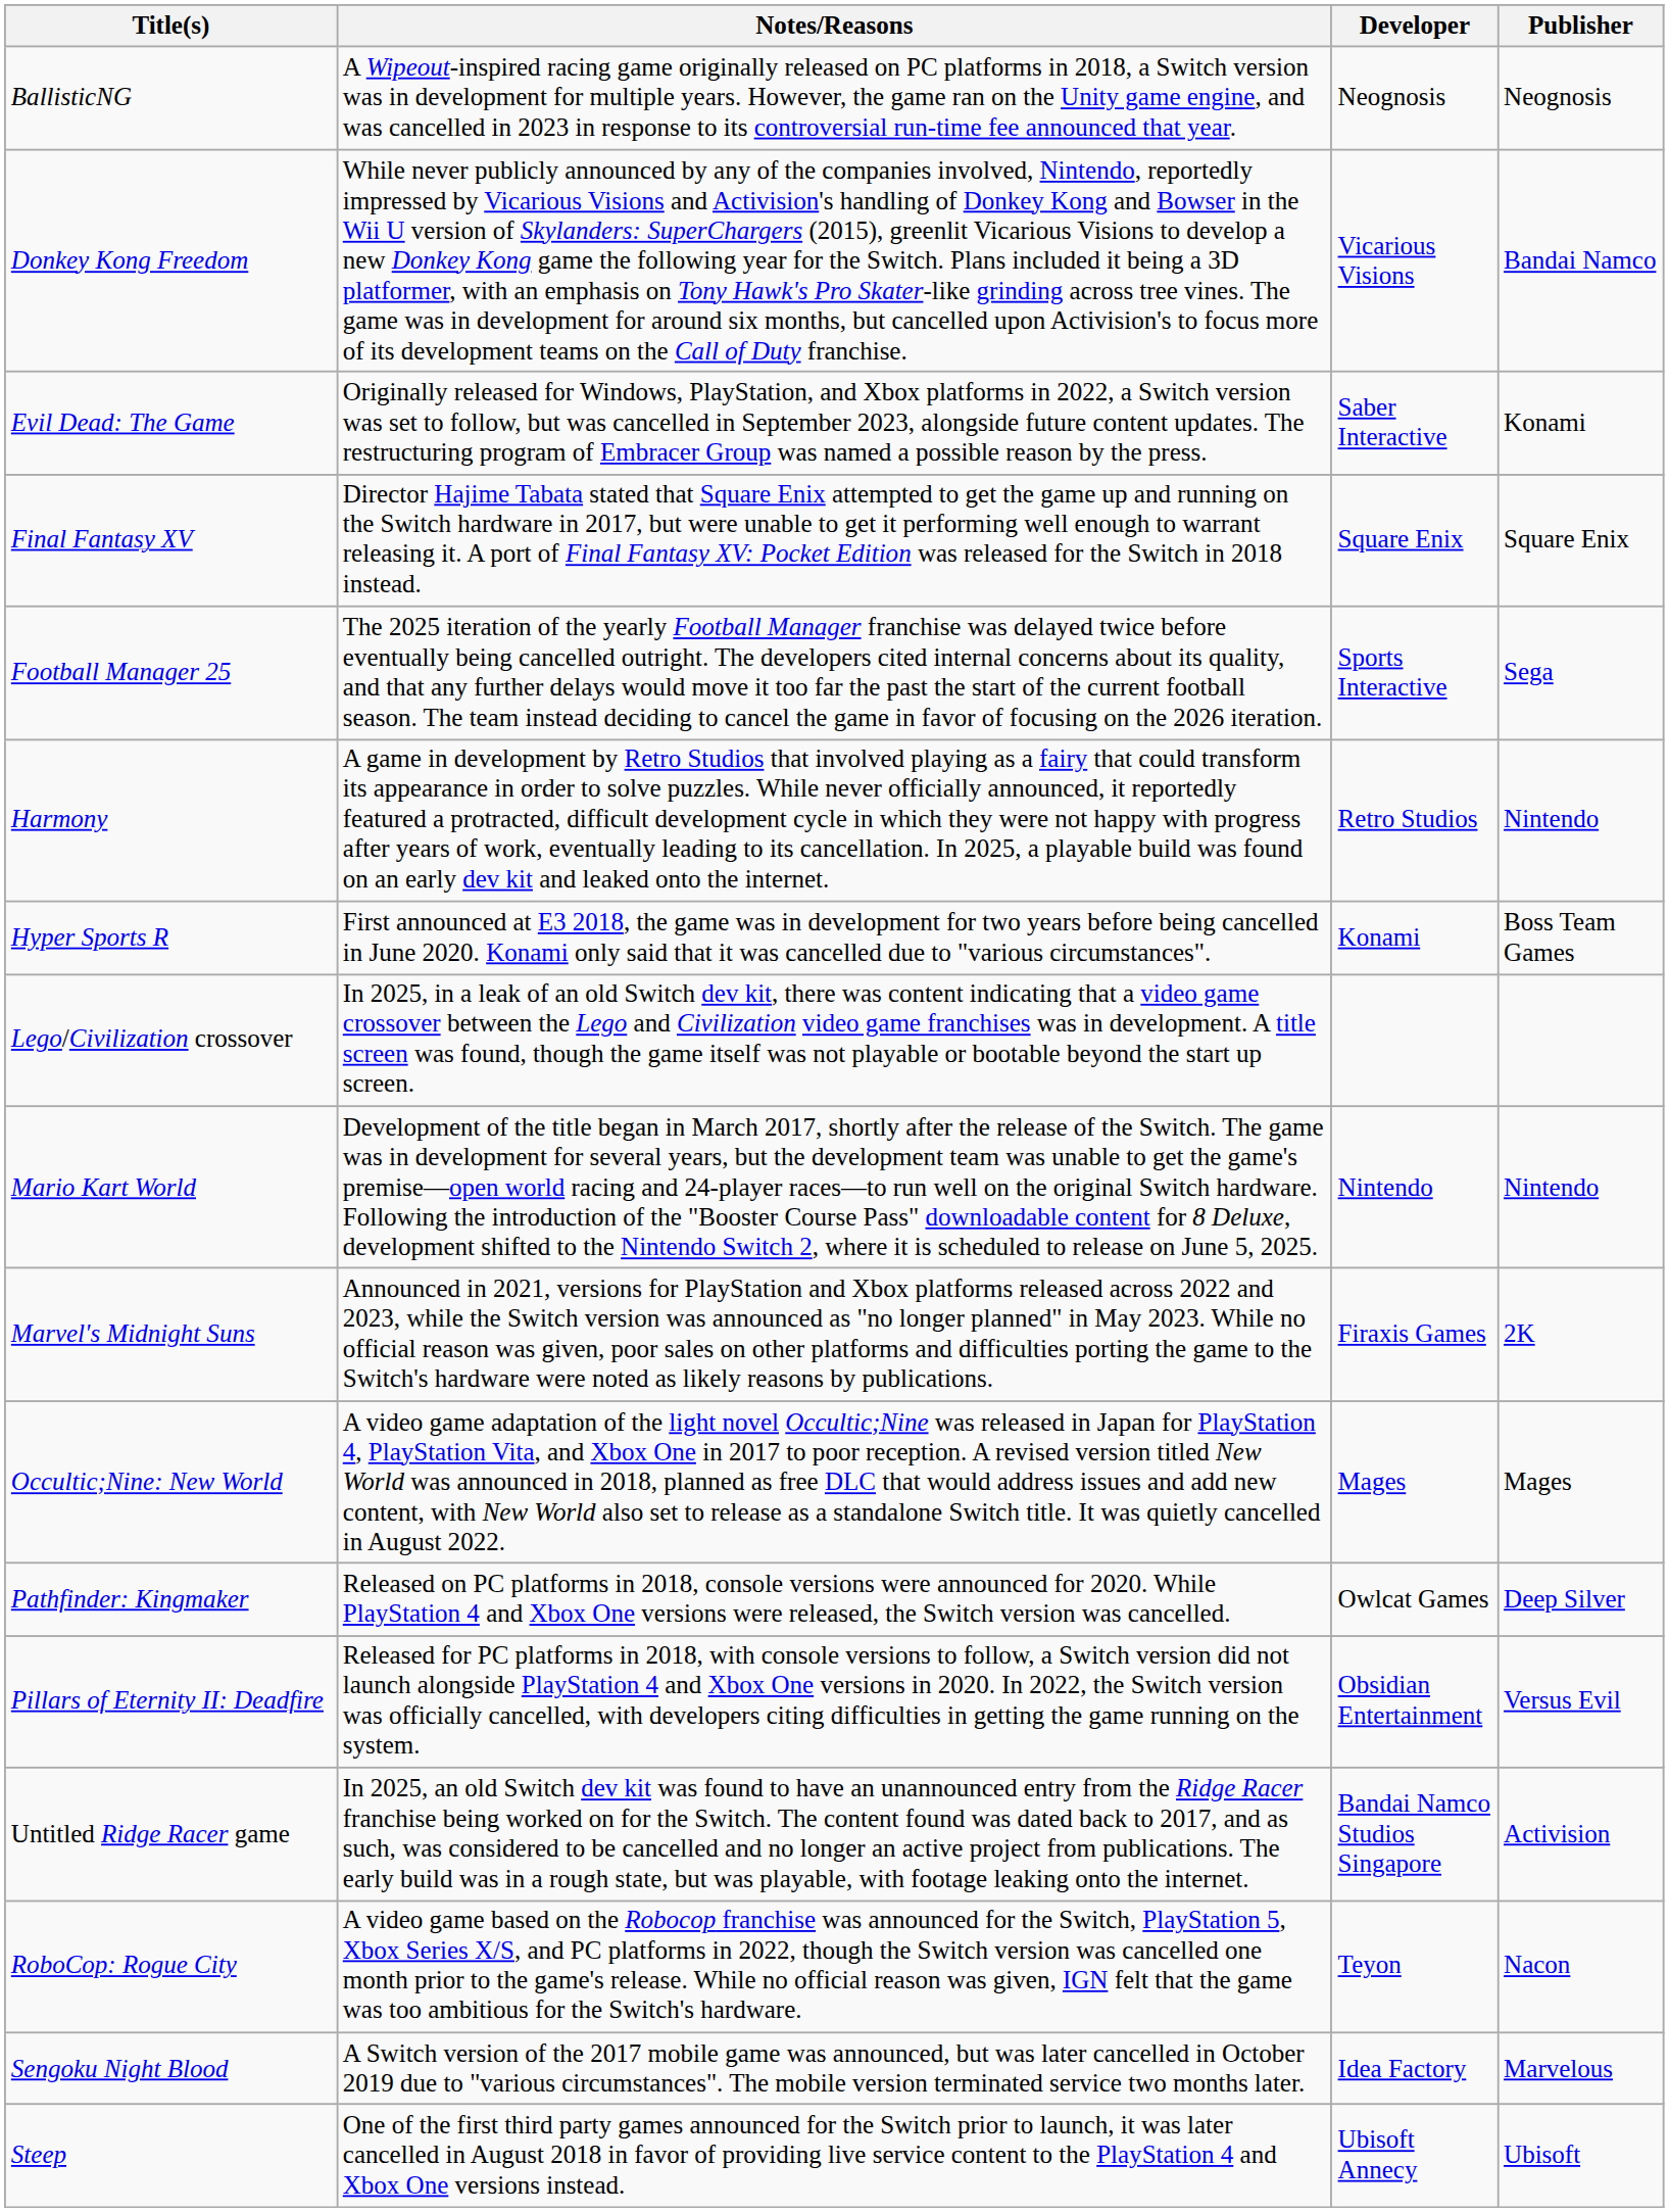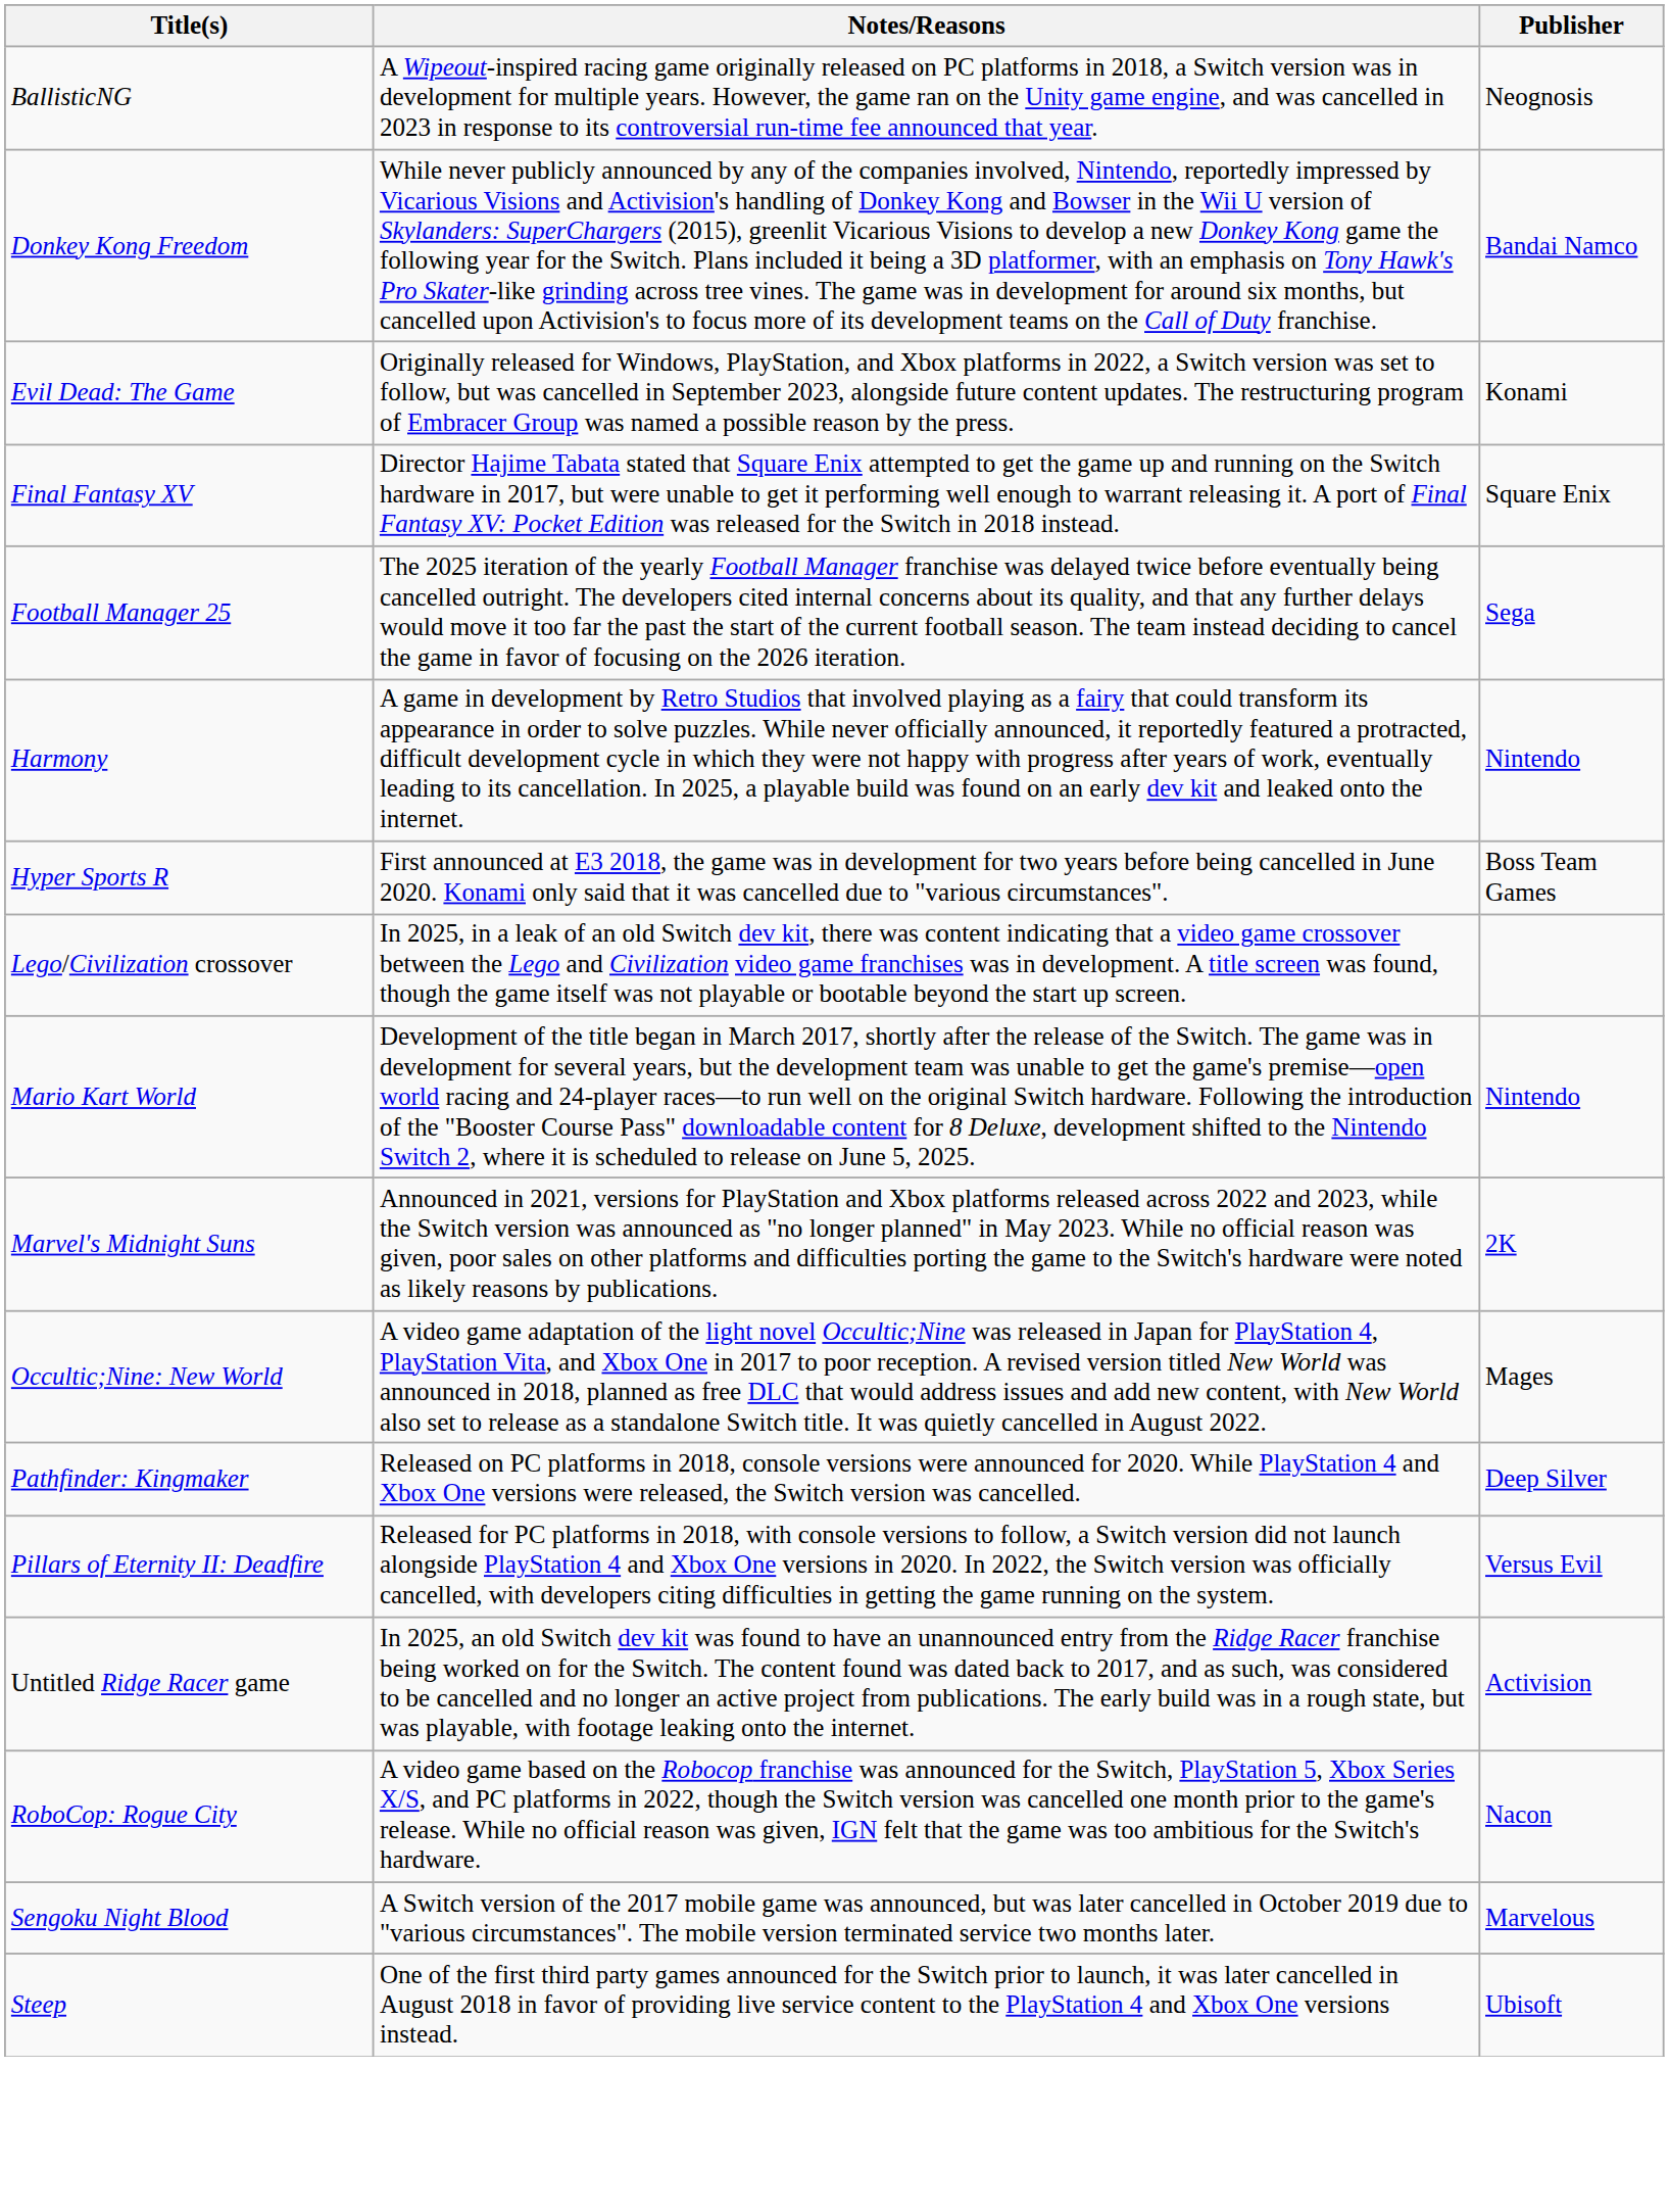- column: Developer | Neognosis | Vicarious Visions | Saber Interactive | Square Enix | Sports Interactive | Retro Studios | Konami | Nintendo | Firaxis Games | Mages | Owlcat Games | Obsidian Entertainment | Bandai Namco Studios Singapore | Teyon | Idea Factory | Ubisoft Annecy
